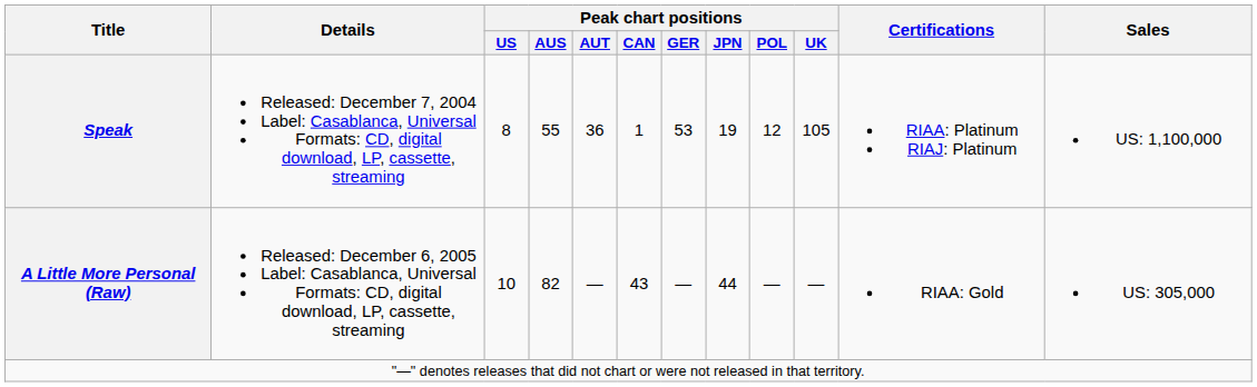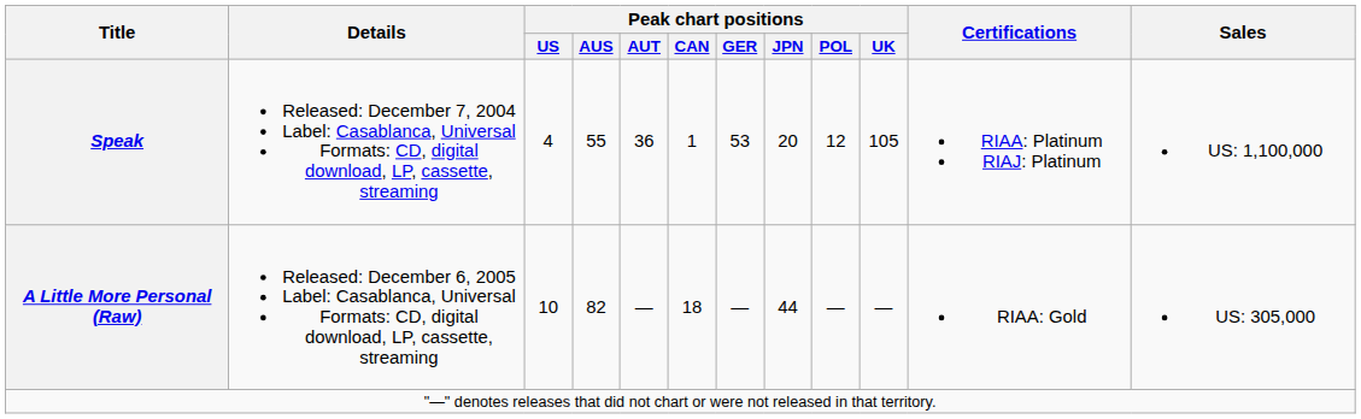Speak | Peak chart positions / US: 8 -> 4
Speak | Peak chart positions / JPN: 19 -> 20
A Little More Personal (Raw) | Peak chart positions / CAN: 43 -> 18
